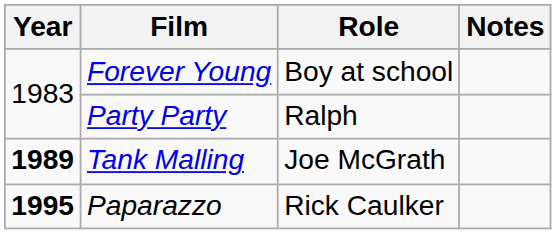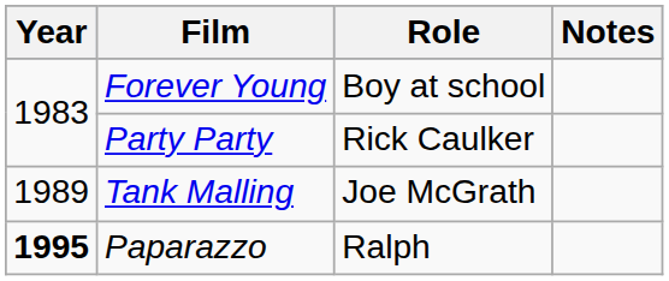Party Party | Role: Ralph -> Rick Caulker
Tank Malling | Year: bold -> normal
Paparazzo | Role: Rick Caulker -> Ralph
